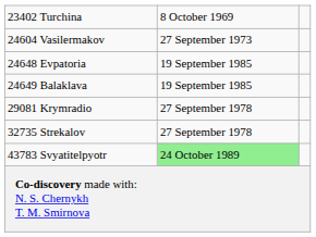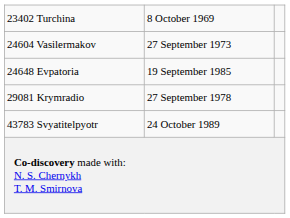- row: 24649 Balaklava | 19 September 1985
- row: 32735 Strekalov | 27 September 1978
43783 Svyatitelpyotr | column 2: lightgreen background -> no background
